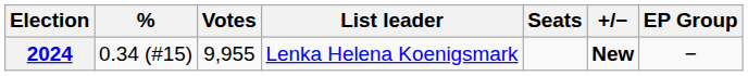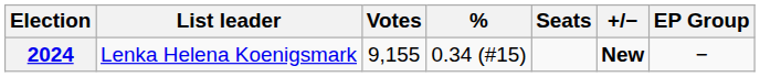columns swapped: List leader <-> %
2024 | Votes: 9,955 -> 9,155
